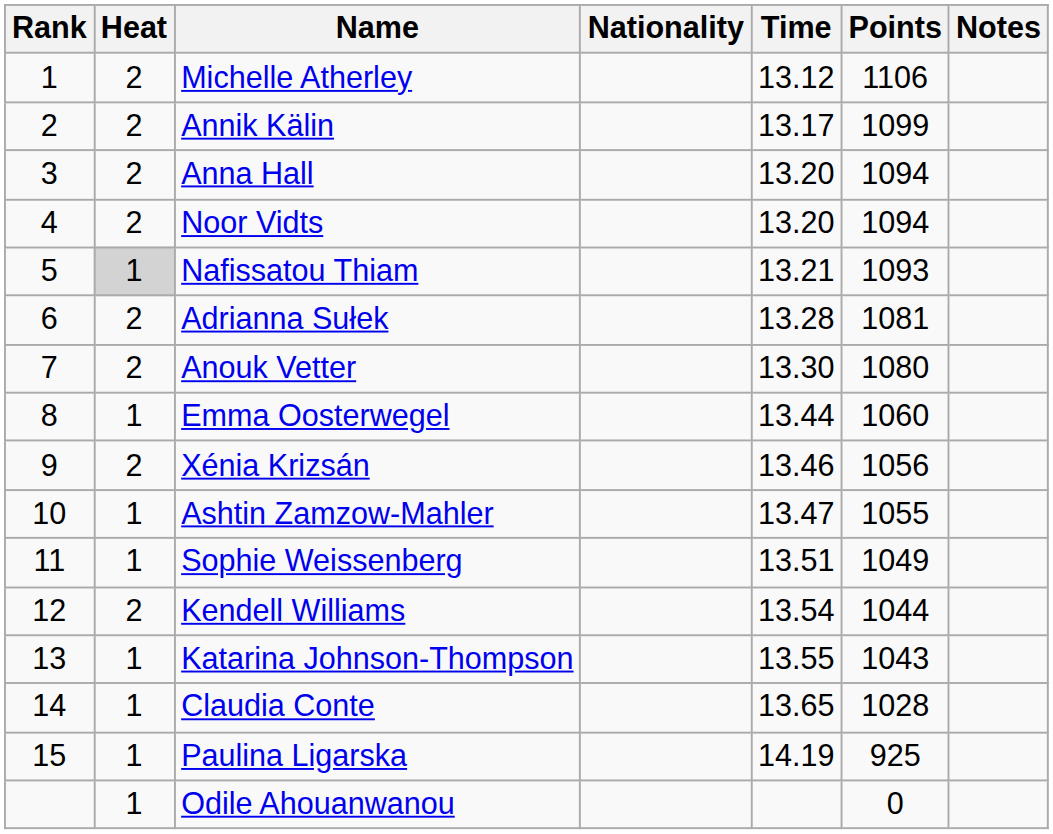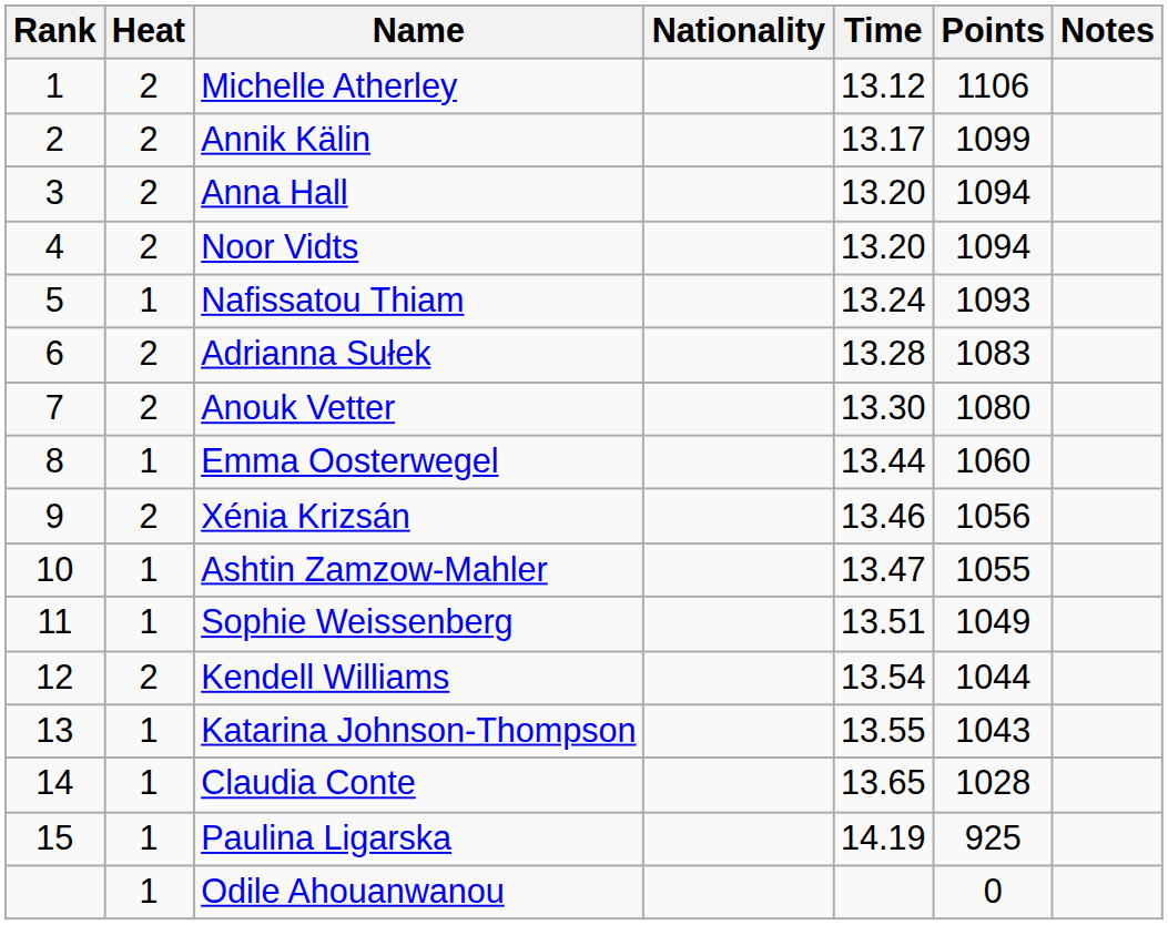Nafissatou Thiam | Heat: lightgrey background -> no background
Nafissatou Thiam | Time: 13.21 -> 13.24
Adrianna Sułek | Points: 1081 -> 1083
